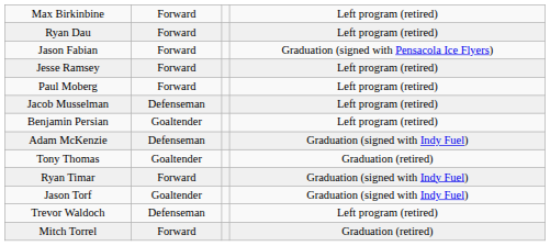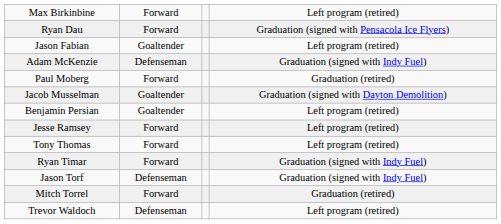Ryan Dau | column 4: Left program (retired) -> Graduation (signed with Pensacola Ice Flyers)
Jason Fabian | column 2: Forward -> Goaltender
Jason Fabian | column 4: Graduation (signed with Pensacola Ice Flyers) -> Left program (retired)
rows swapped: Adam McKenzie <-> Jesse Ramsey
Paul Moberg | column 4: Left program (retired) -> Graduation (retired)
Jacob Musselman | column 2: Defenseman -> Goaltender
Jacob Musselman | column 4: Left program (retired) -> Graduation (signed with Dayton Demolition)
Tony Thomas | column 2: Goaltender -> Forward
Tony Thomas | column 4: Graduation (retired) -> Left program (retired)
Jason Torf | column 2: Goaltender -> Defenseman
rows swapped: Mitch Torrel <-> Trevor Waldoch
